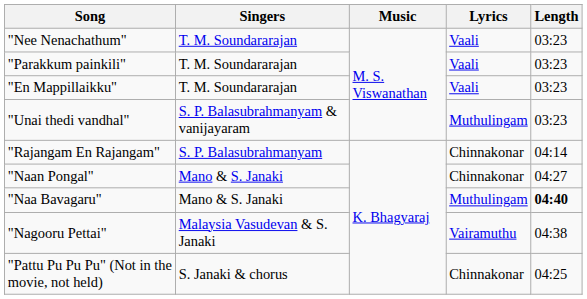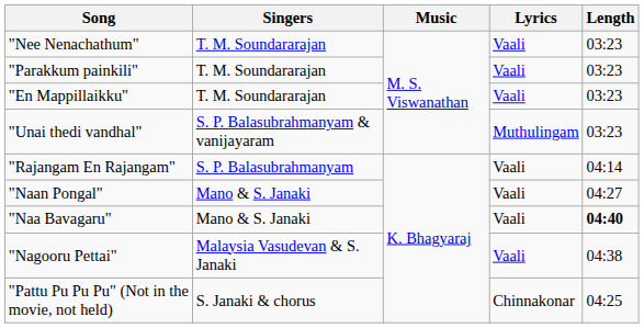"Rajangam En Rajangam" | Lyrics: Chinnakonar -> Vaali
"Naan Pongal" | Lyrics: Chinnakonar -> Vaali
"Naa Bavagaru" | Lyrics: Muthulingam -> Vaali
"Nagooru Pettai" | Lyrics: Vairamuthu -> Vaali
